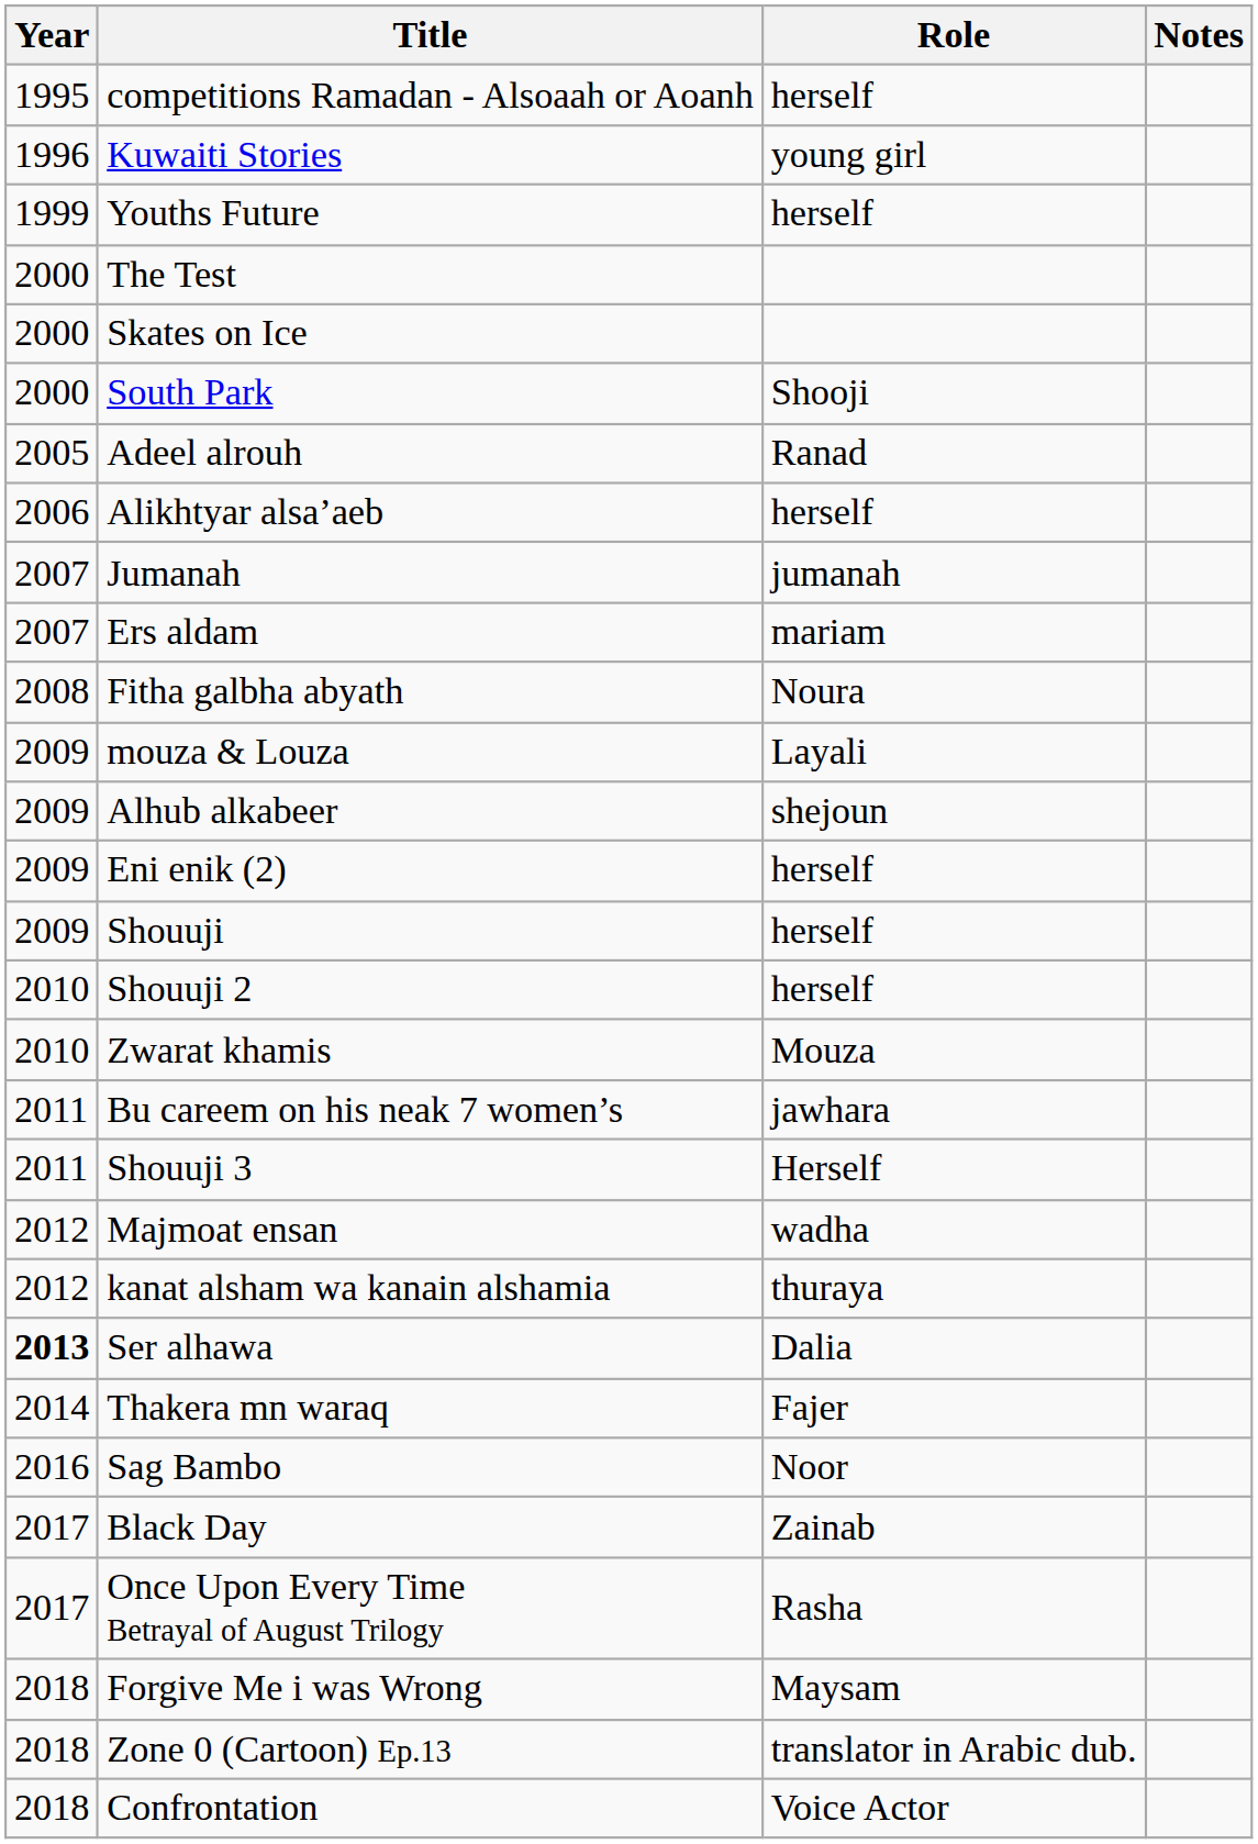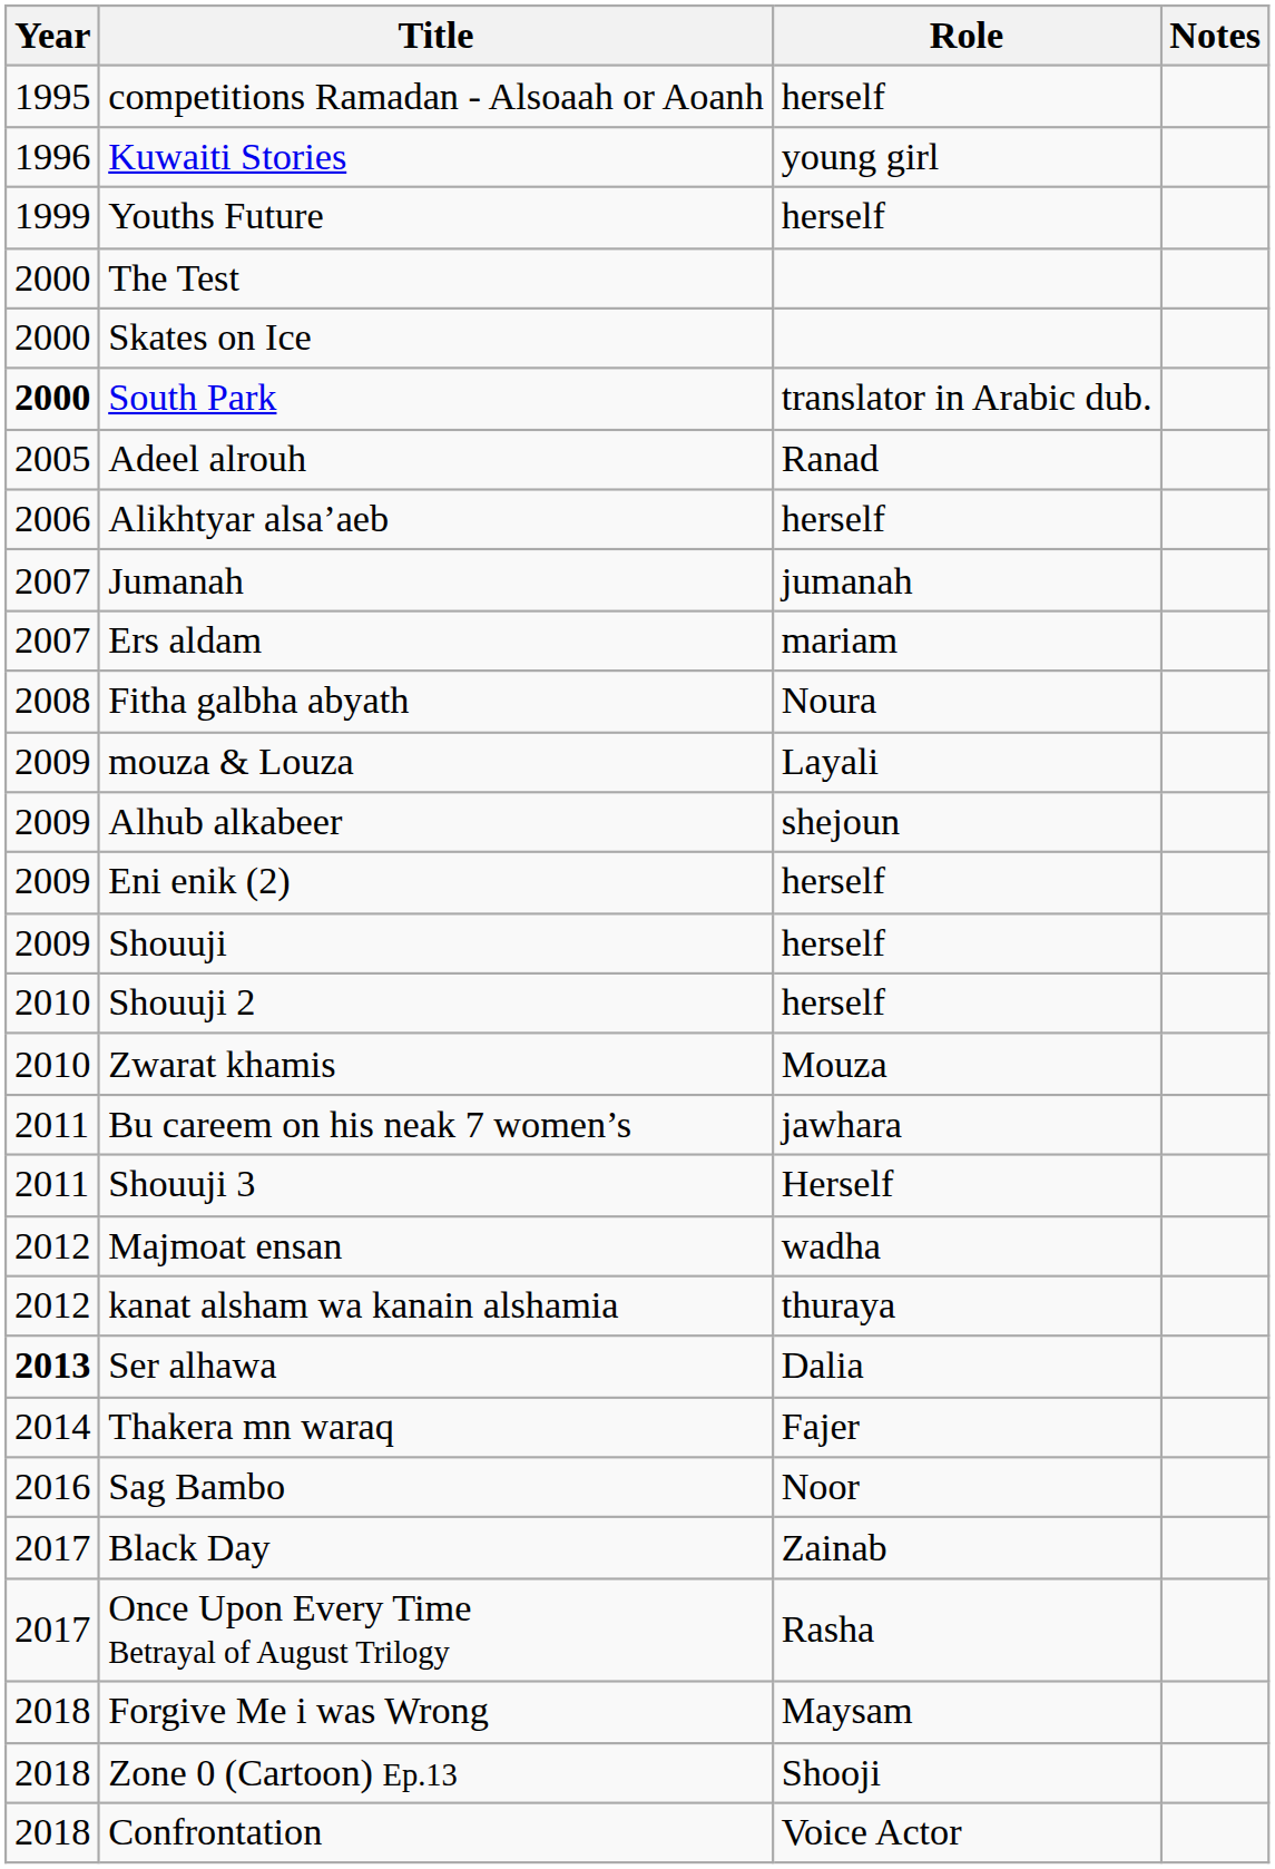South Park | Year: normal -> bold
South Park | Role: Shooji -> translator in Arabic dub.
Zone 0 (Cartoon) Ep.13 | Role: translator in Arabic dub. -> Shooji
